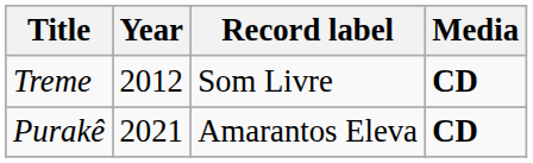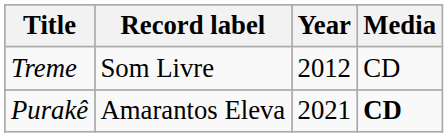columns swapped: Year <-> Record label
Treme | Media: bold -> normal
